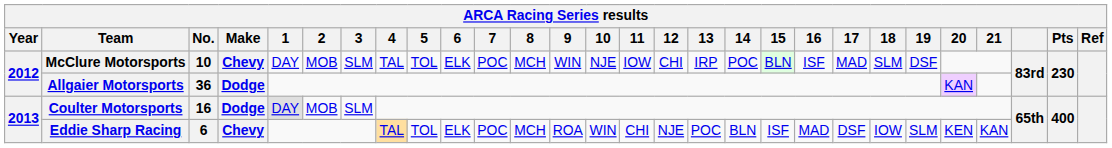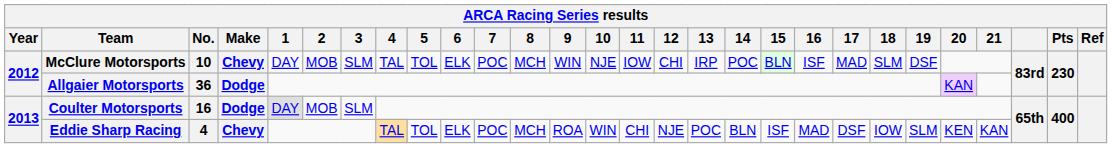Eddie Sharp Racing | No.: 6 -> 4
